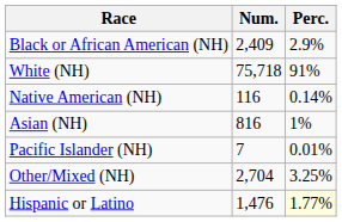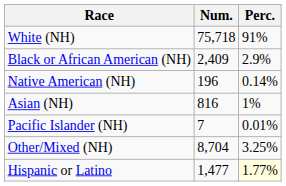rows swapped: White (NH) <-> Black or African American (NH)
Native American (NH) | Num.: 116 -> 196
Other/Mixed (NH) | Num.: 2,704 -> 8,704
Hispanic or Latino | Num.: 1,476 -> 1,477
